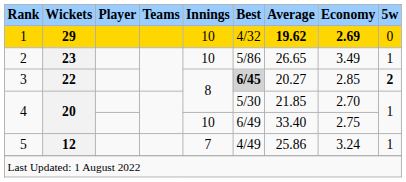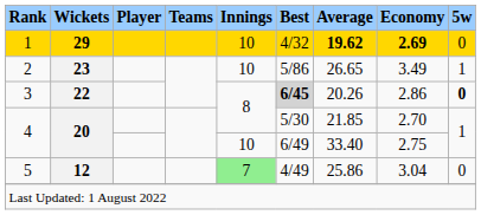3 | Average: 20.27 -> 20.26
3 | Economy: 2.85 -> 2.86
3 | 5w: 2 -> 0
5 | Innings: no background -> lightgreen background
5 | Economy: 3.24 -> 3.04
5 | 5w: 1 -> 0
